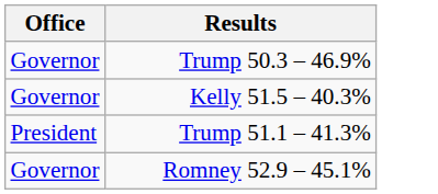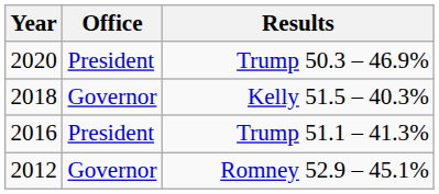+ column: Year | 2020 | 2018 | 2016 | 2012
Trump 50.3 – 46.9% | Office: Governor -> President
